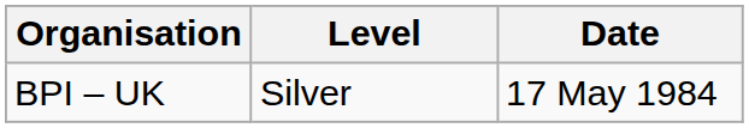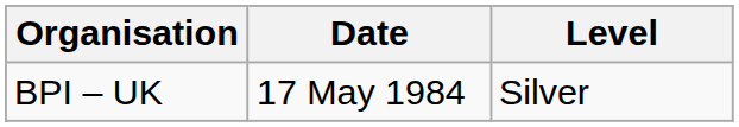columns swapped: Level <-> Date
